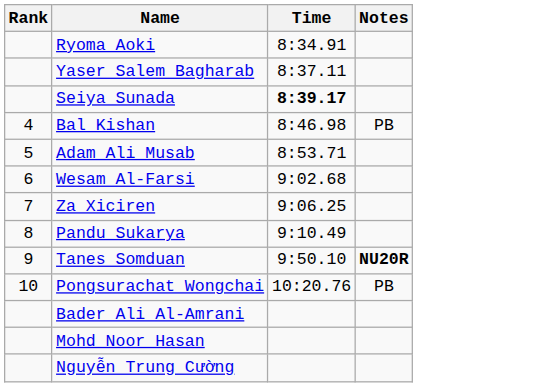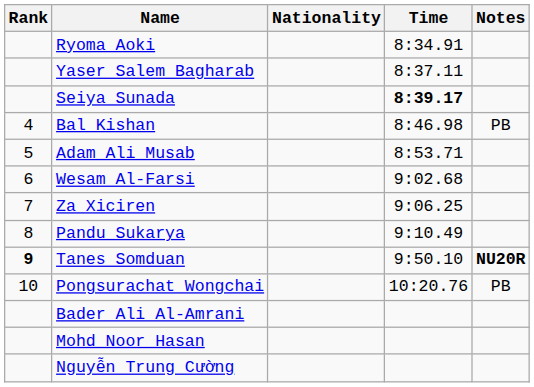+ column: Nationality
Tanes Somduan | Rank: normal -> bold
